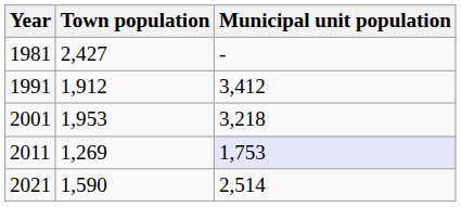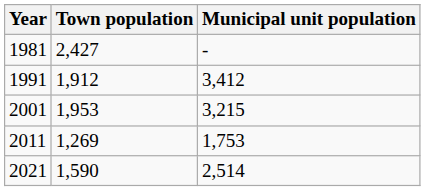2001 | Municipal unit population: 3,218 -> 3,215
2011 | Municipal unit population: lavender background -> no background
